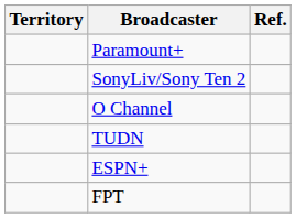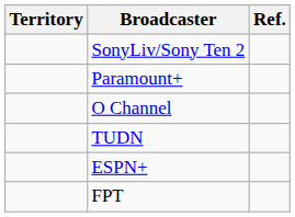rows swapped: Paramount+ <-> SonyLiv/Sony Ten 2
